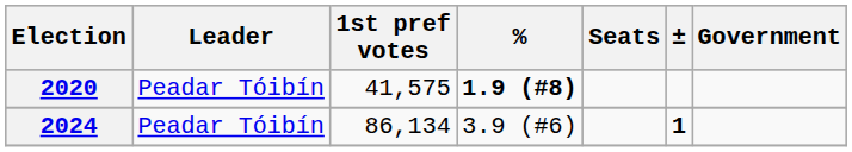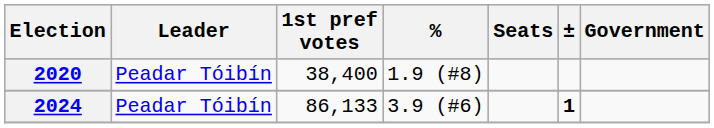2020 | 1st pref votes: 41,575 -> 38,400
2020 | %: bold -> normal
2024 | 1st pref votes: 86,134 -> 86,133
